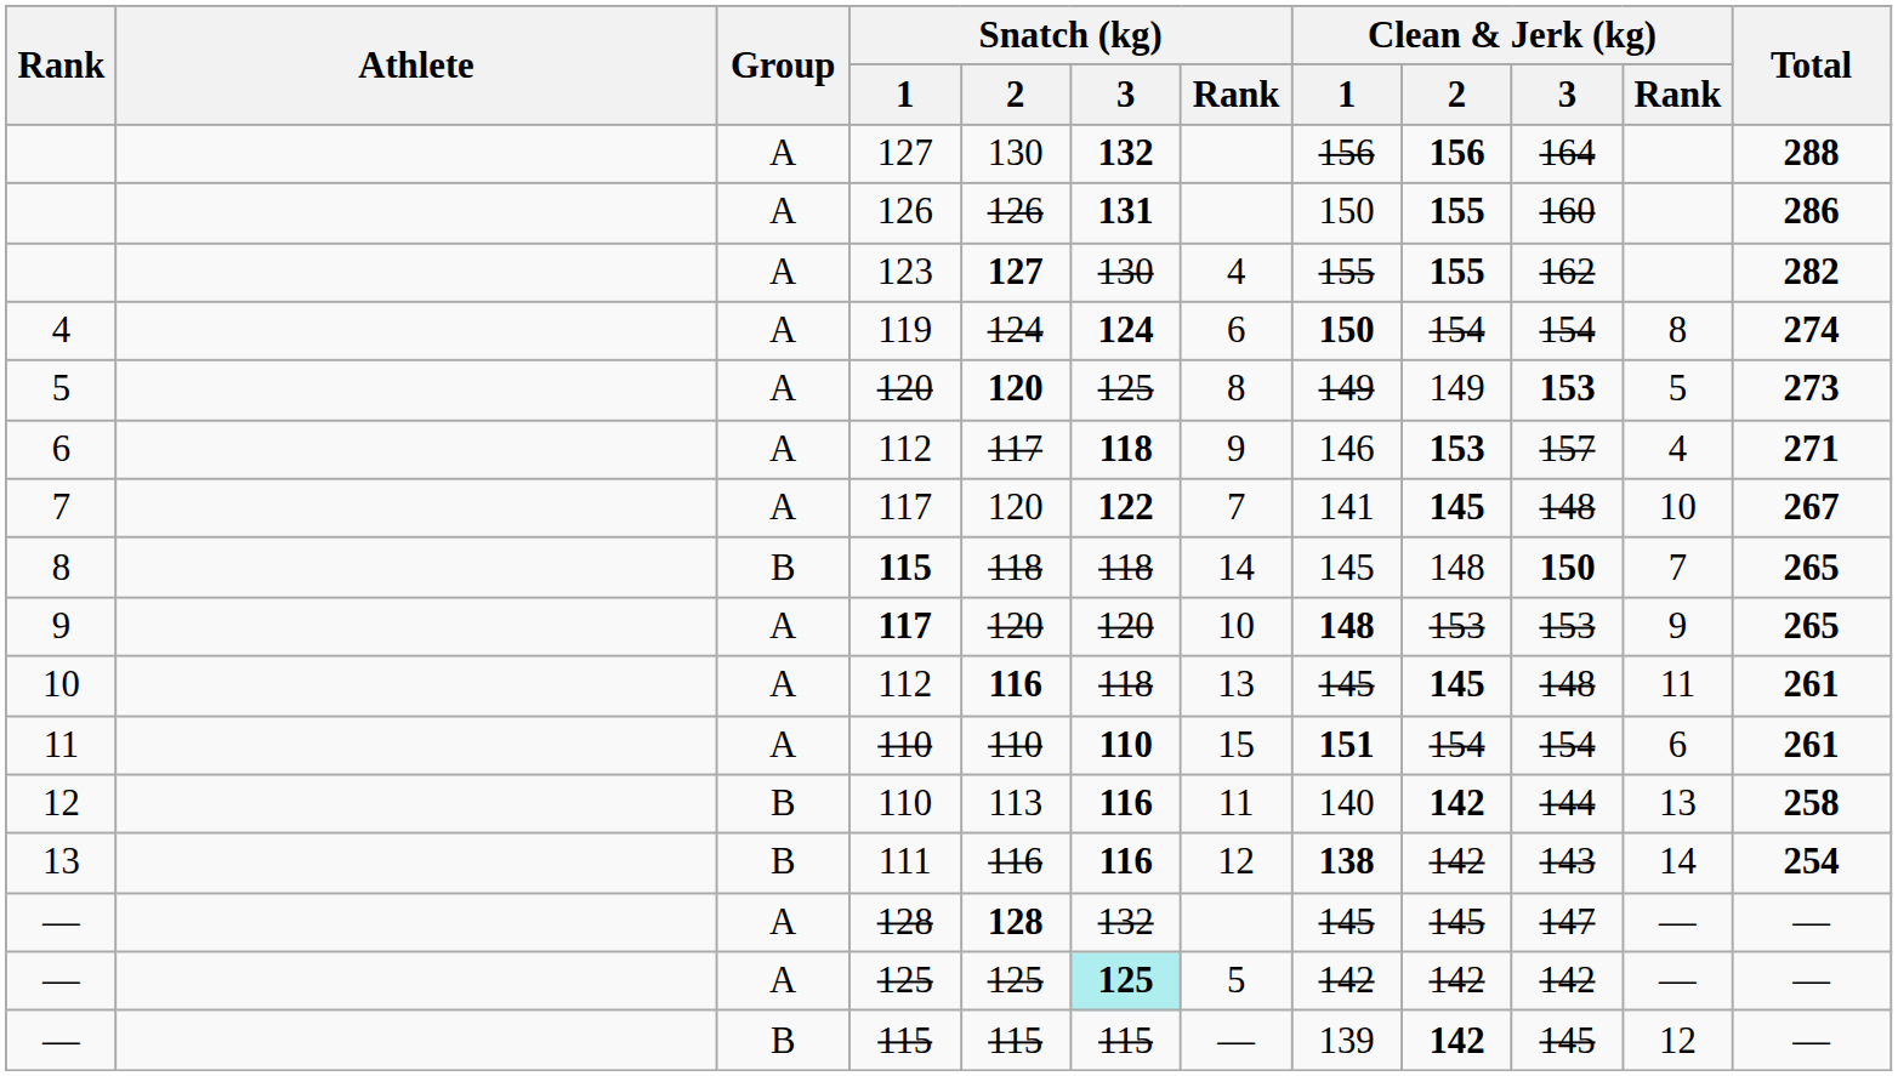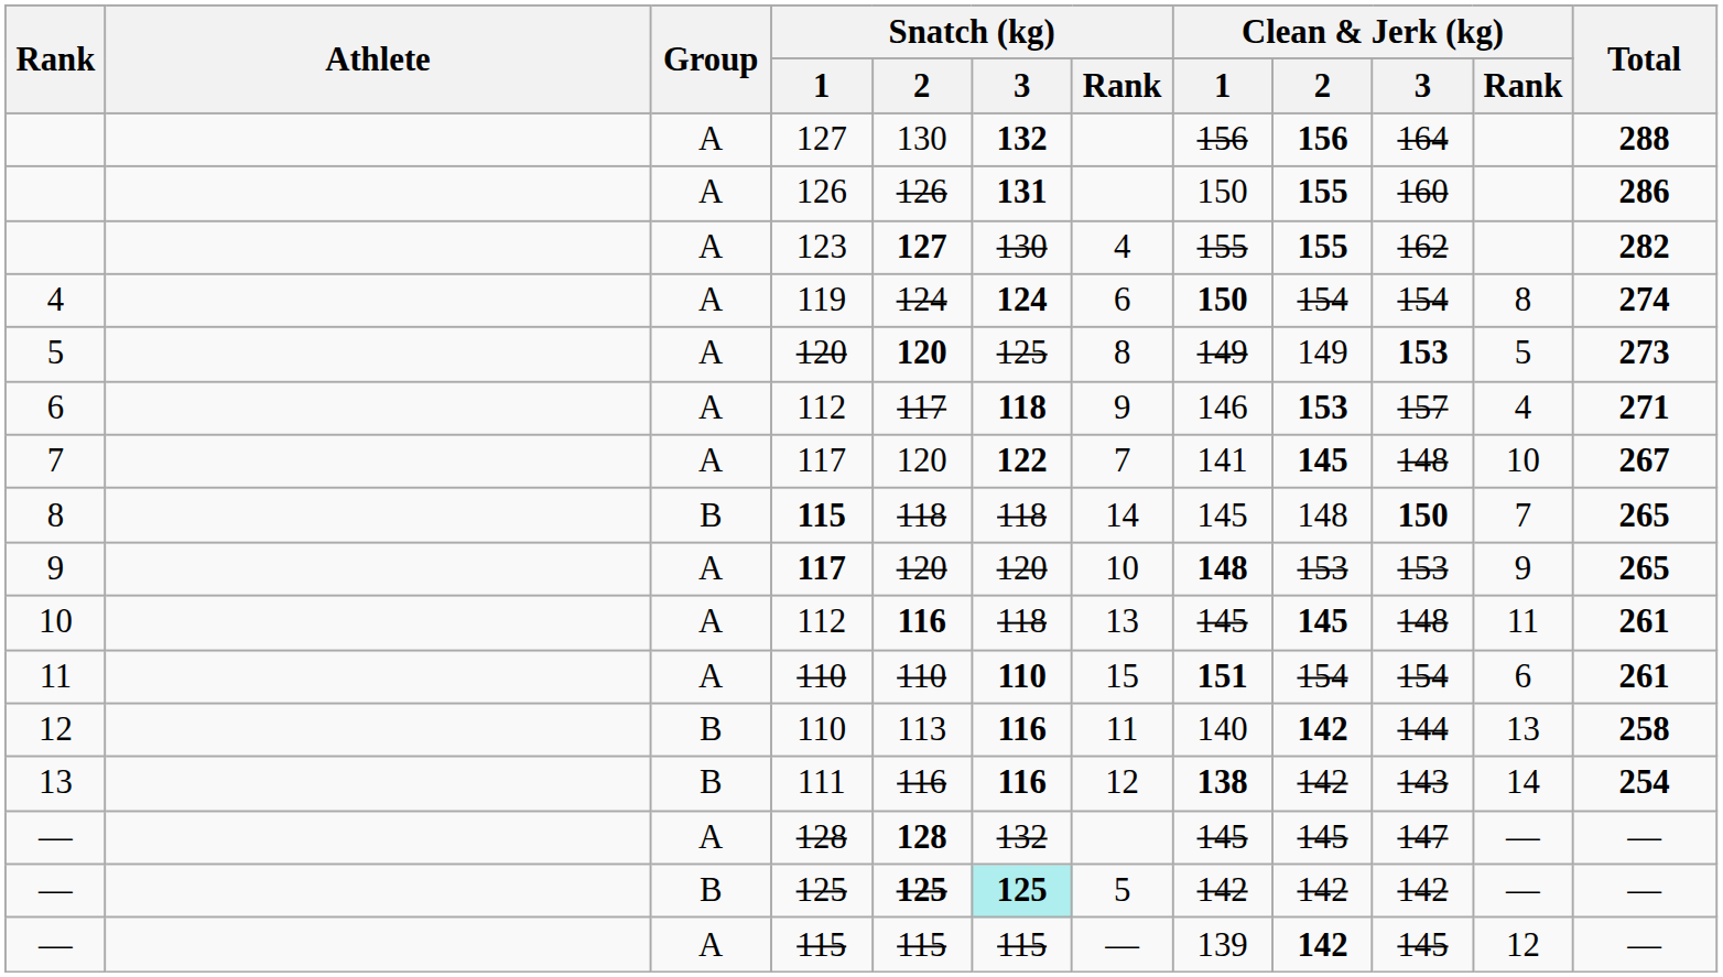— / 125 | Group: A -> B
— / 125 | Snatch (kg) / 2: normal -> bold
— / 115 | Group: B -> A
